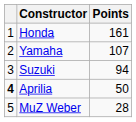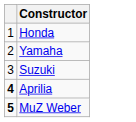- column: Points | 161 | 107 | 94 | 50 | 28
MuZ Weber | column 1: normal -> bold
